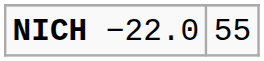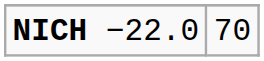NICH −22.0 | column 2: 55 -> 70
